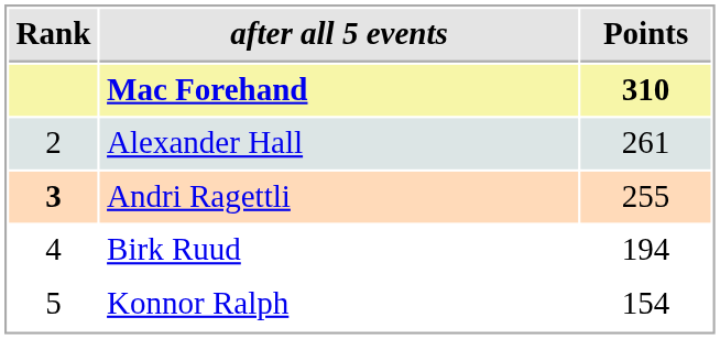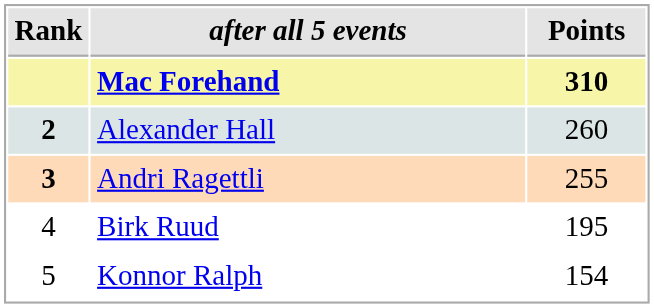Alexander Hall | Rank: normal -> bold
Alexander Hall | Points: 261 -> 260
Birk Ruud | Points: 194 -> 195
